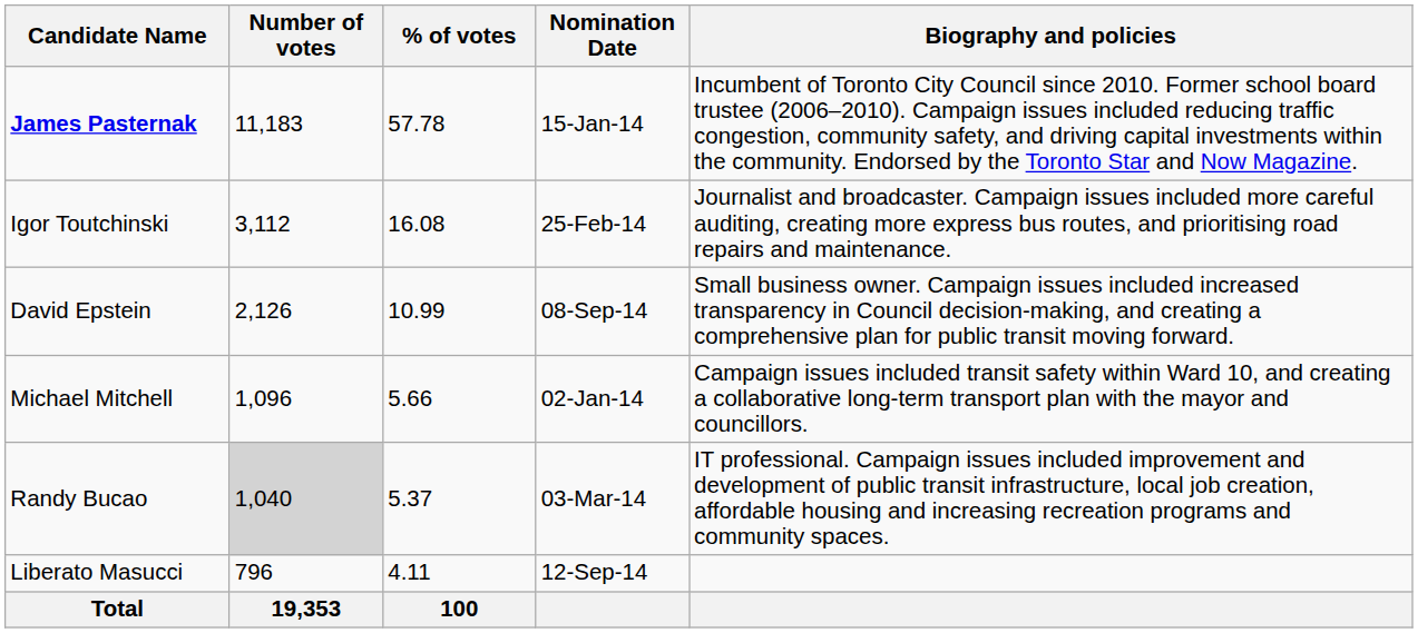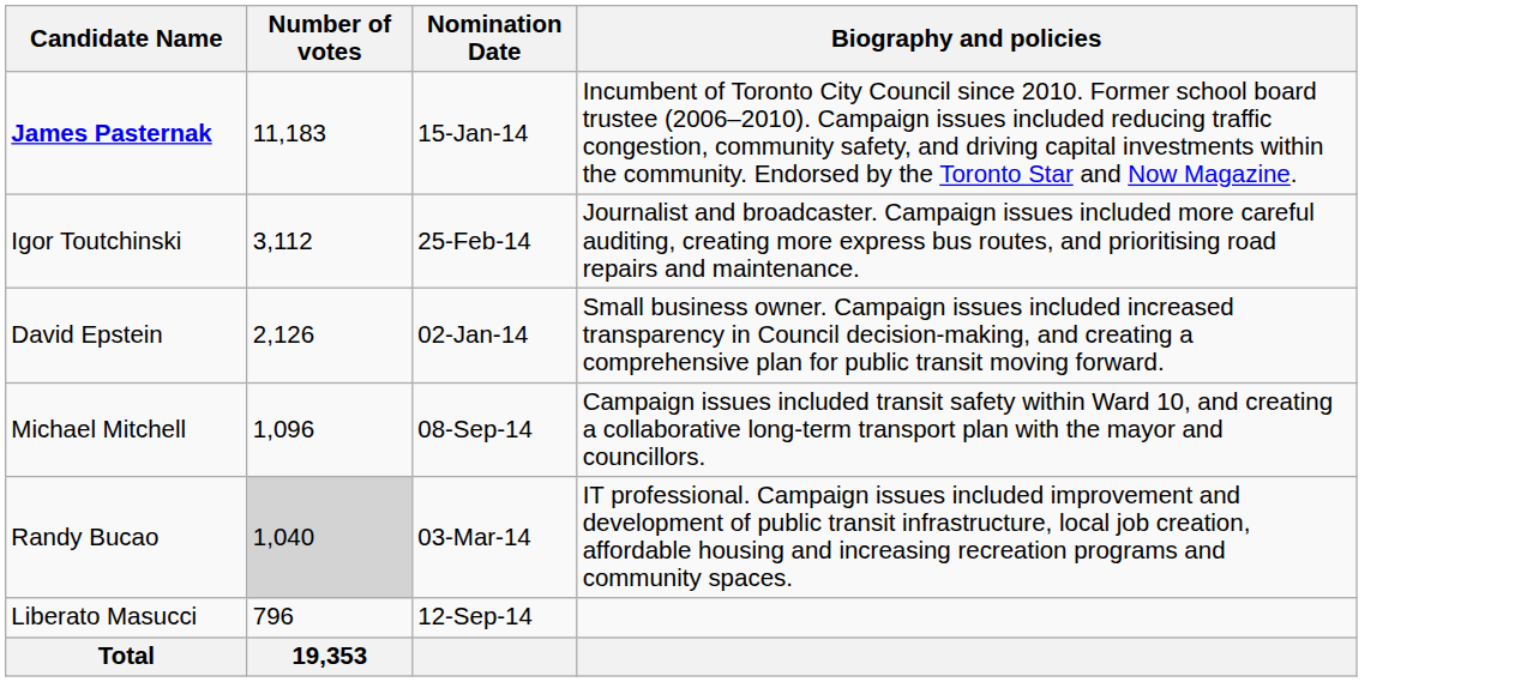- column: % of votes | 57.78 | 16.08 | 10.99 | 5.66 | 5.37 | 4.11 | 100
David Epstein | Nomination Date: 08-Sep-14 -> 02-Jan-14
Michael Mitchell | Nomination Date: 02-Jan-14 -> 08-Sep-14
